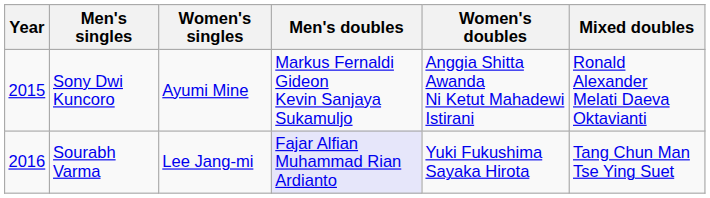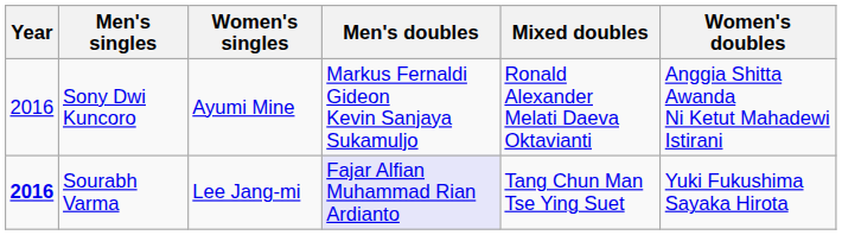columns swapped: Women's doubles <-> Mixed doubles
Sony Dwi Kuncoro | Year: 2015 -> 2016
Sourabh Varma | Year: normal -> bold
